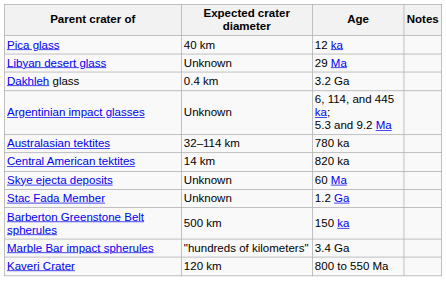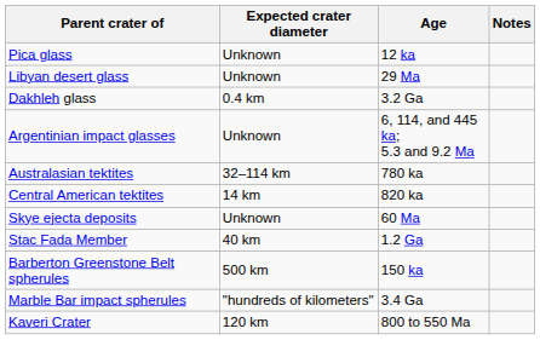Pica glass | Expected crater diameter: 40 km -> Unknown
Stac Fada Member | Expected crater diameter: Unknown -> 40 km
